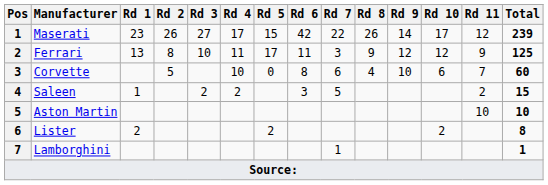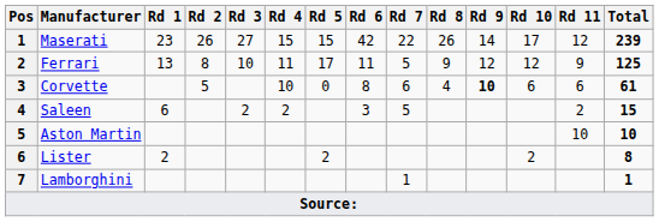Maserati | Rd 4: 17 -> 15
Ferrari | Rd 7: 3 -> 5
Corvette | Rd 9: normal -> bold
Corvette | Rd 11: 7 -> 6
Corvette | Total: 60 -> 61
Saleen | Rd 1: 1 -> 6
